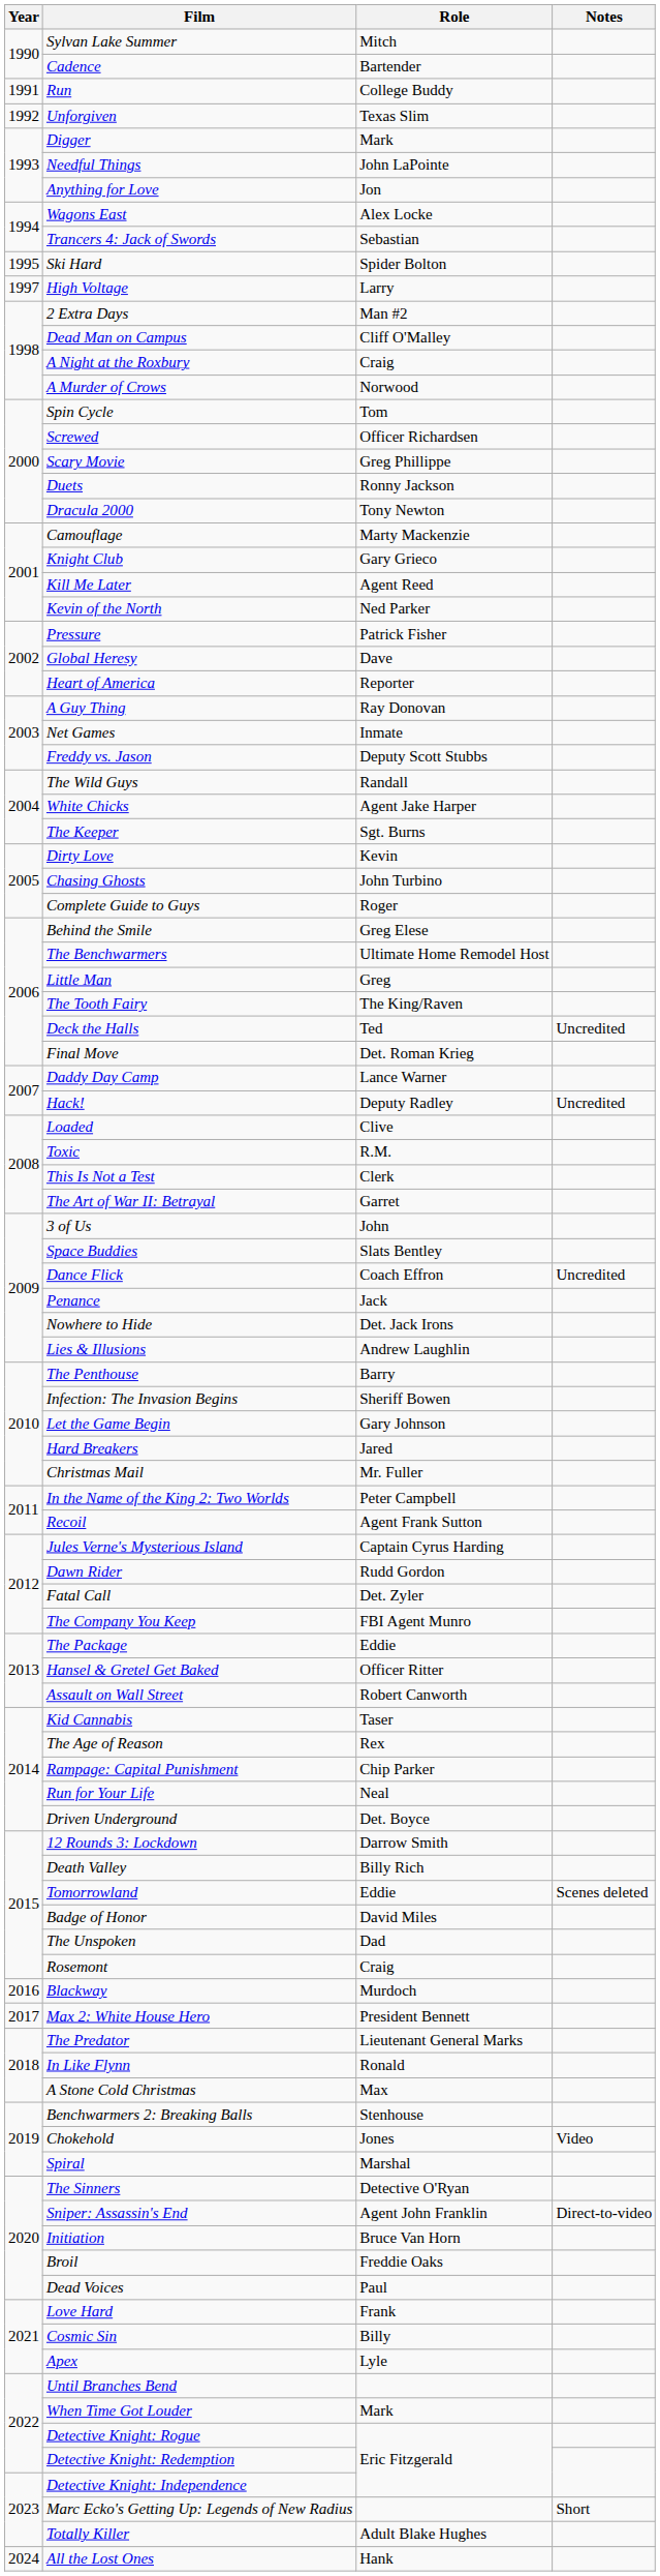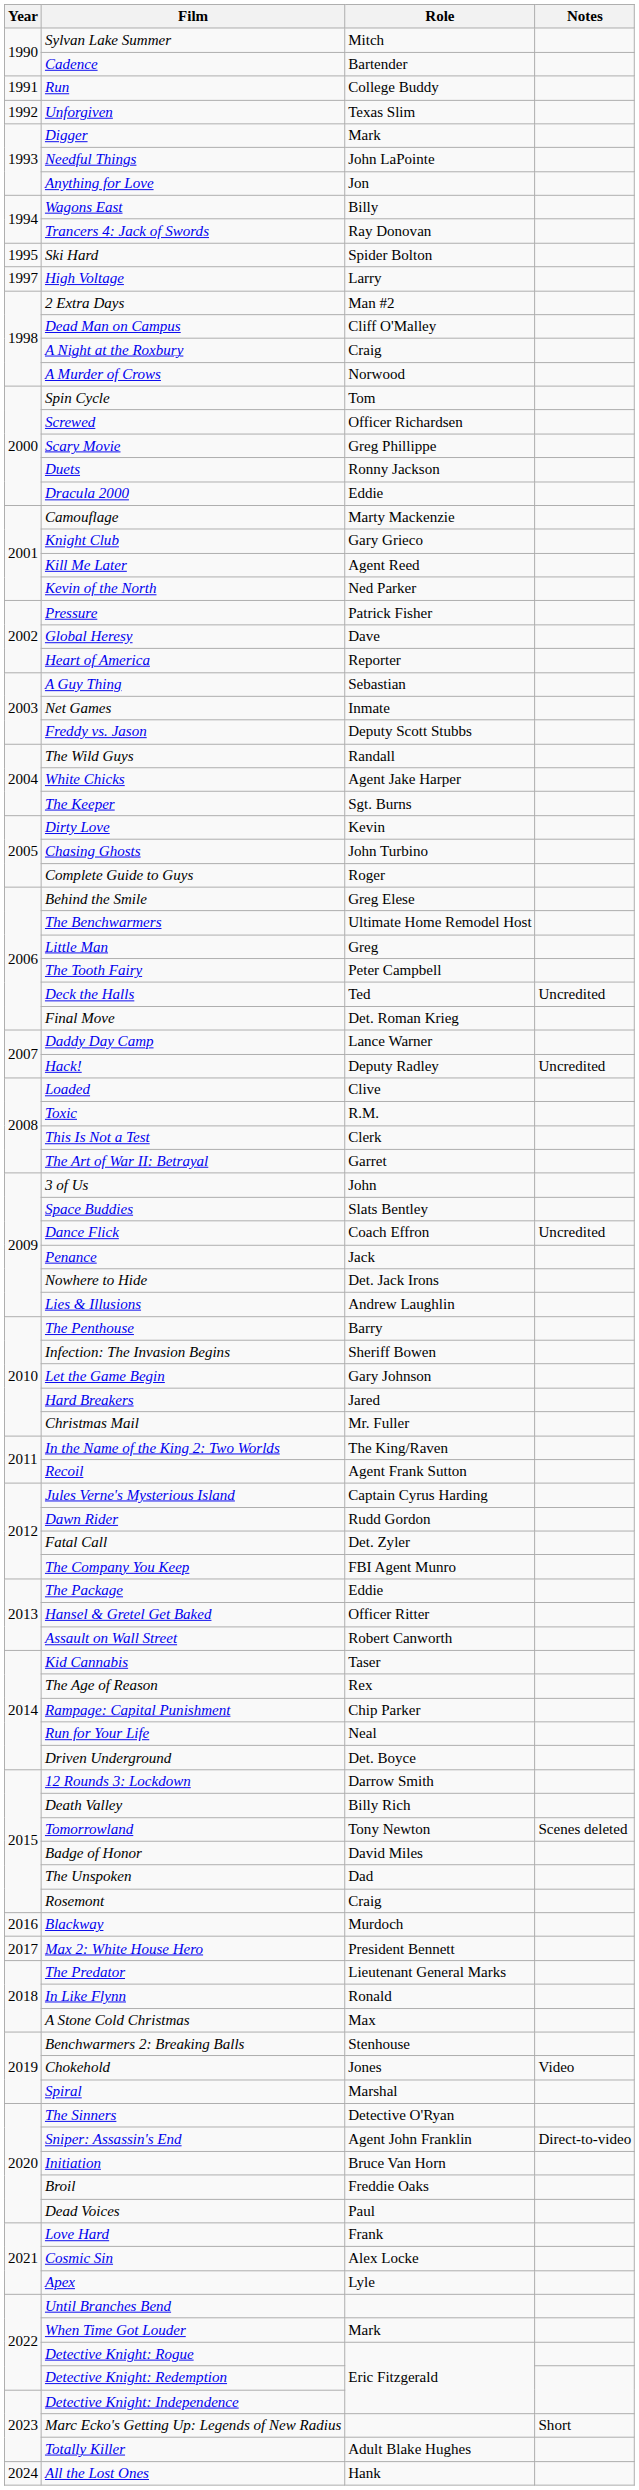Wagons East | Role: Alex Locke -> Billy
Trancers 4: Jack of Swords | Role: Sebastian -> Ray Donovan
Dracula 2000 | Role: Tony Newton -> Eddie
A Guy Thing | Role: Ray Donovan -> Sebastian
The Tooth Fairy | Role: The King/Raven -> Peter Campbell
In the Name of the King 2: Two Worlds | Role: Peter Campbell -> The King/Raven
Tomorrowland | Role: Eddie -> Tony Newton
Cosmic Sin | Role: Billy -> Alex Locke
